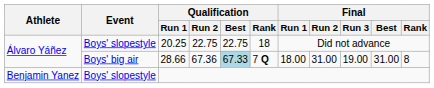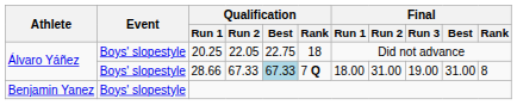20.25 | Qualification / Run 2: 22.75 -> 22.05
28.66 | Event: Boys' big air -> Boys' slopestyle
28.66 | Qualification / Run 2: 67.36 -> 67.33
